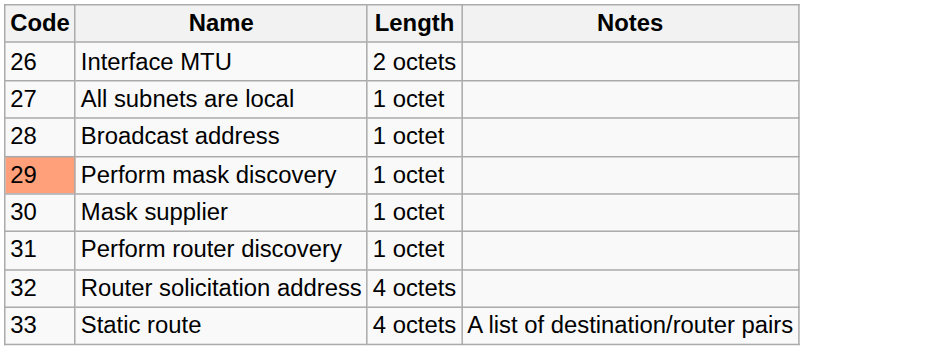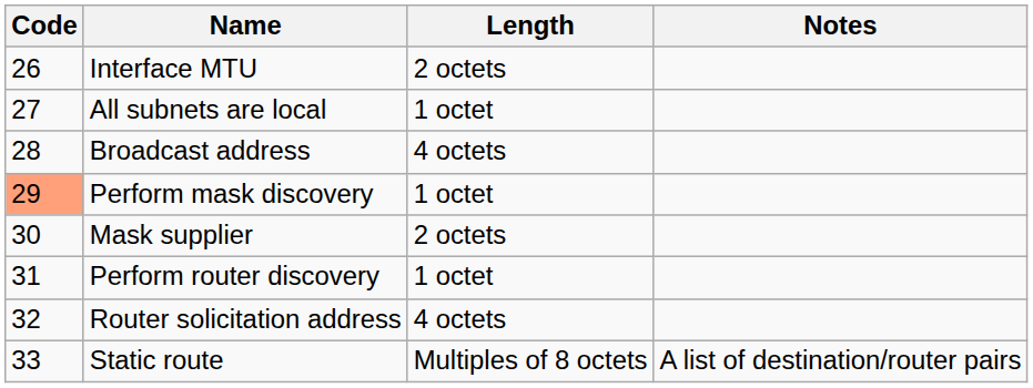Broadcast address | Length: 1 octet -> 4 octets
Mask supplier | Length: 1 octet -> 2 octets
Static route | Length: 4 octets -> Multiples of 8 octets
